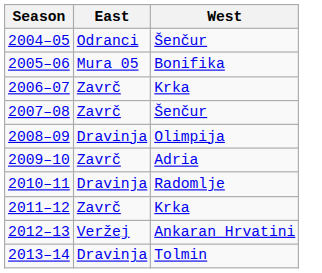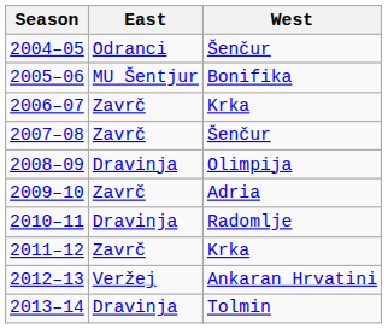2005–06 | East: Mura 05 -> MU Šentjur
